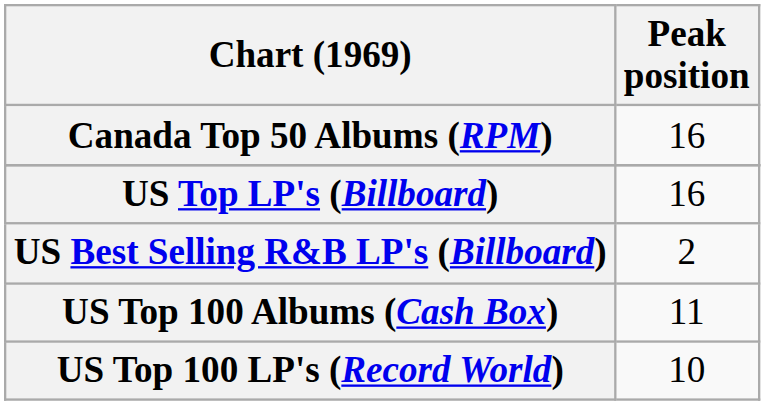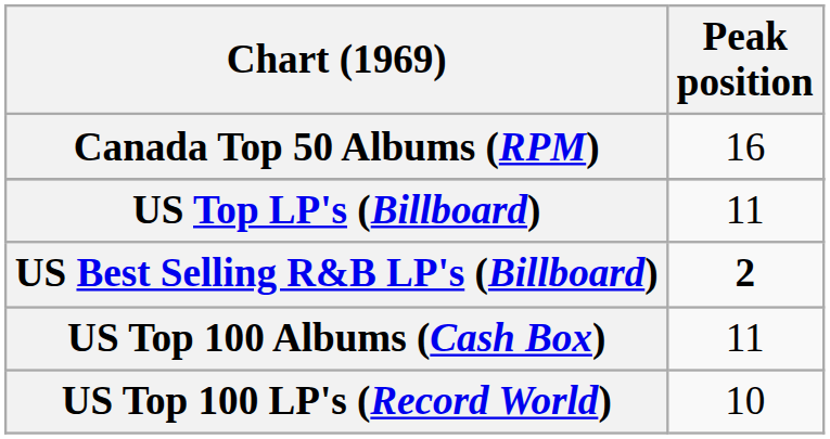US Top LP's (Billboard) | Peak position: 16 -> 11
US Best Selling R&B LP's (Billboard) | Peak position: normal -> bold
